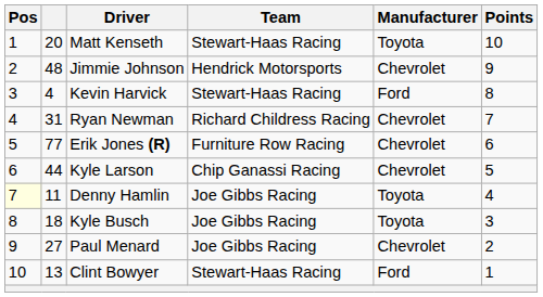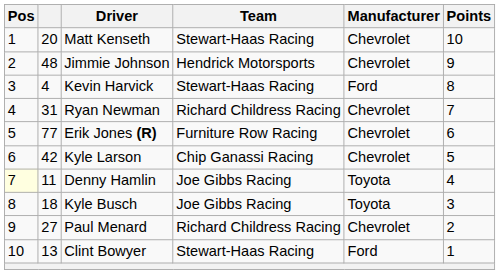Matt Kenseth | Manufacturer: Toyota -> Chevrolet
Kyle Larson | column 2: 44 -> 42
Paul Menard | Team: Joe Gibbs Racing -> Richard Childress Racing
